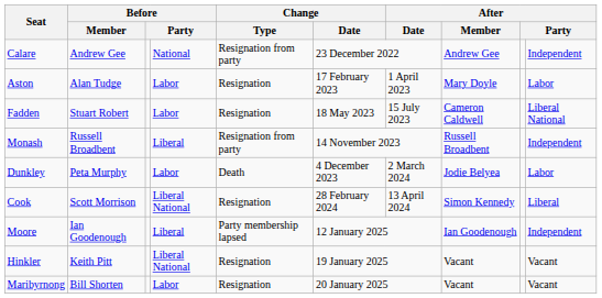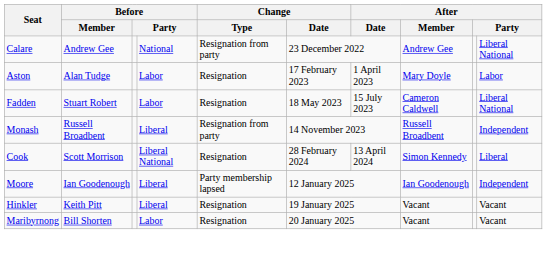Calare | column 10: Independent -> Liberal National
- row: Dunkley | Peta Murphy | Labor | Death | 4 December 2023 | 2 March 2024 | Jodie Belyea | Labor
Hinkler | column 4: Liberal National -> Liberal
